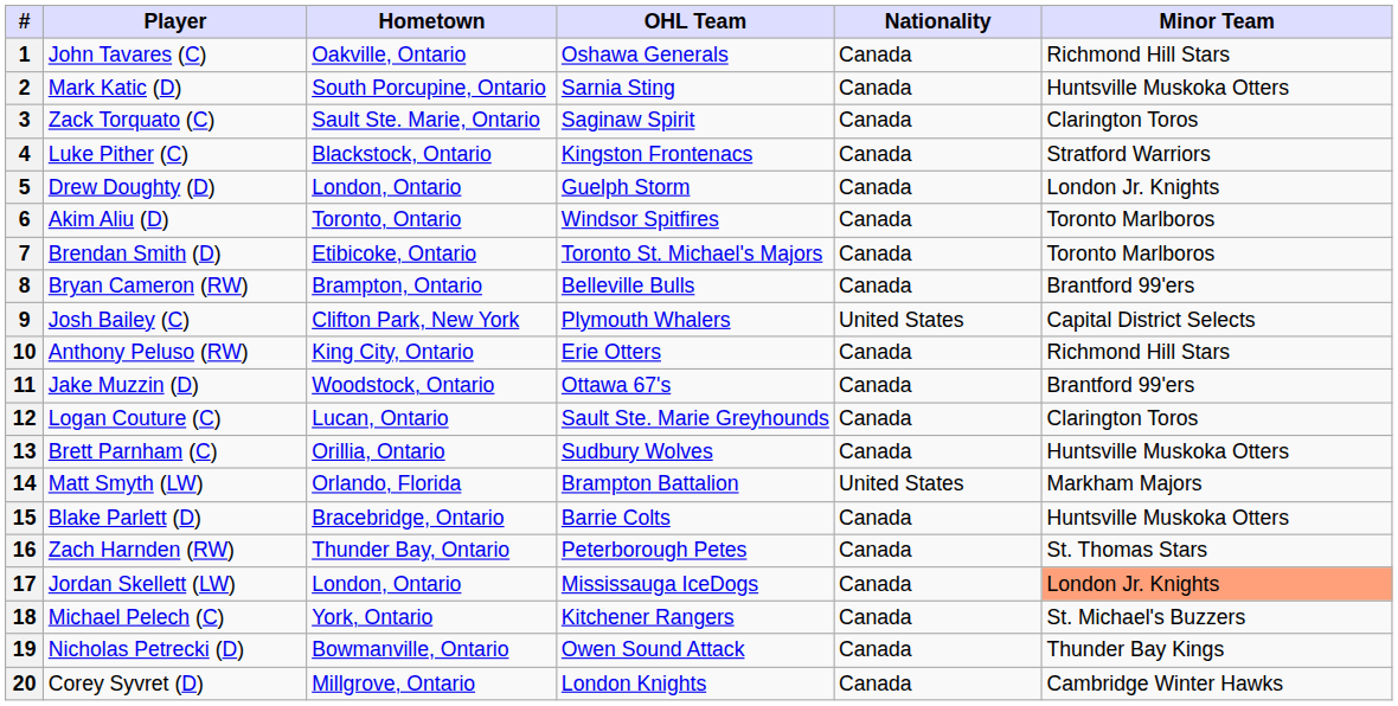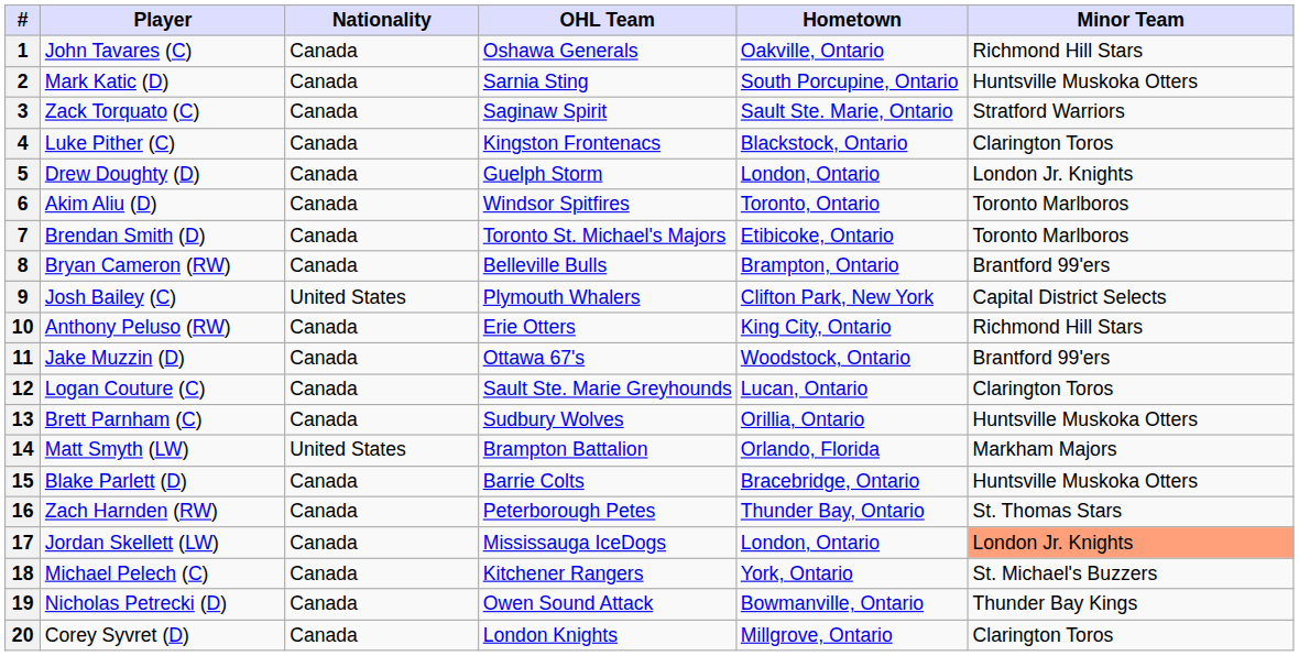columns swapped: Nationality <-> Hometown
3 | Minor Team: Clarington Toros -> Stratford Warriors
4 | Minor Team: Stratford Warriors -> Clarington Toros
20 | Minor Team: Cambridge Winter Hawks -> Clarington Toros
